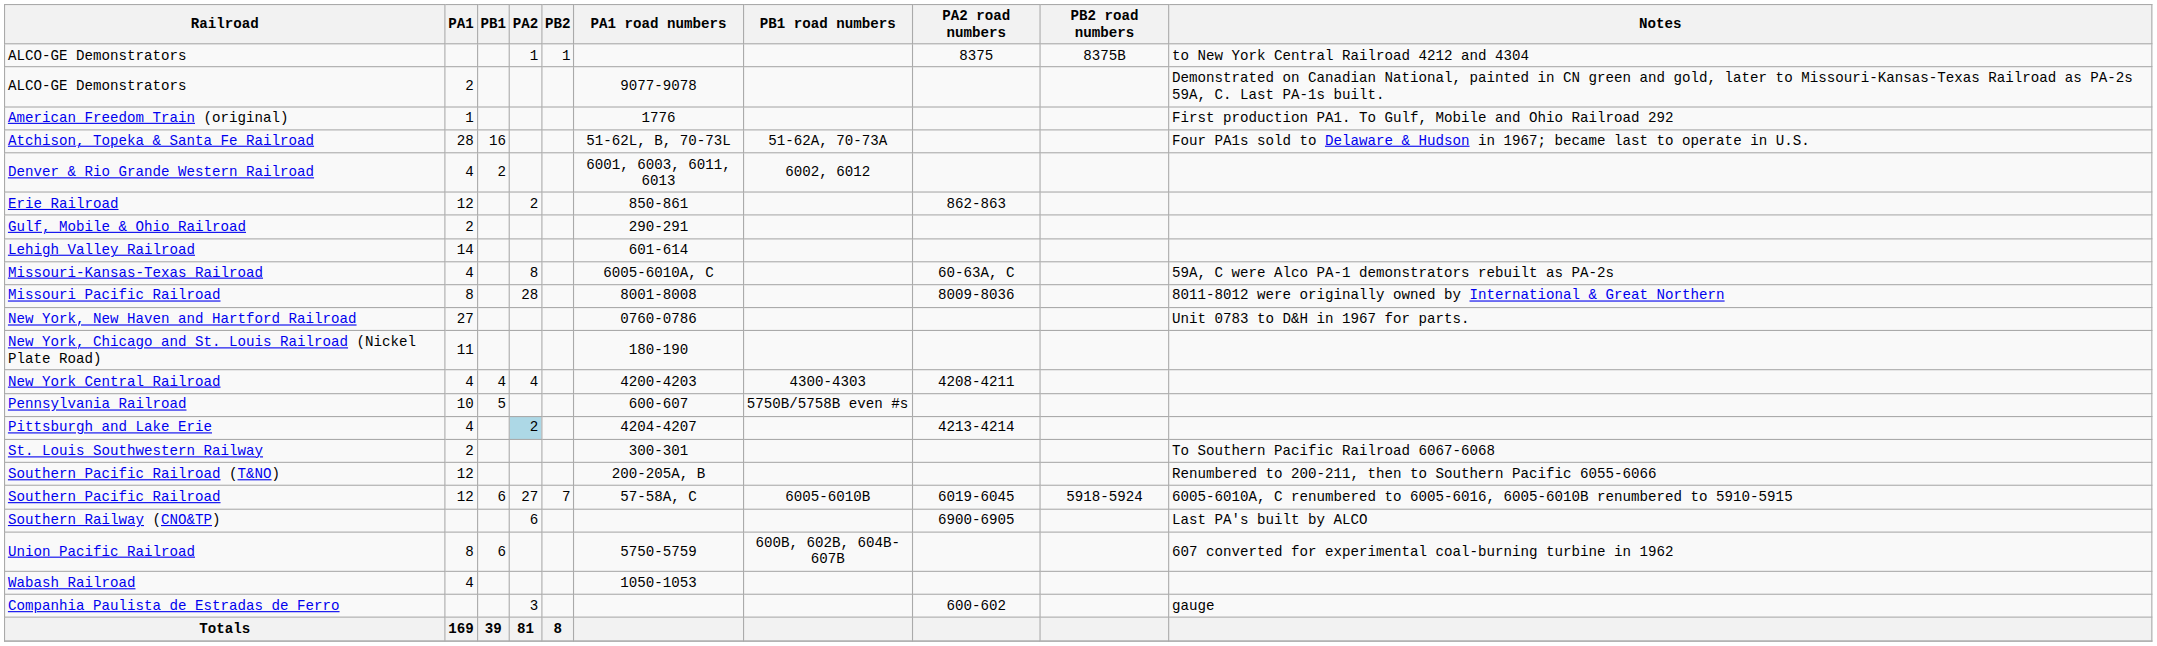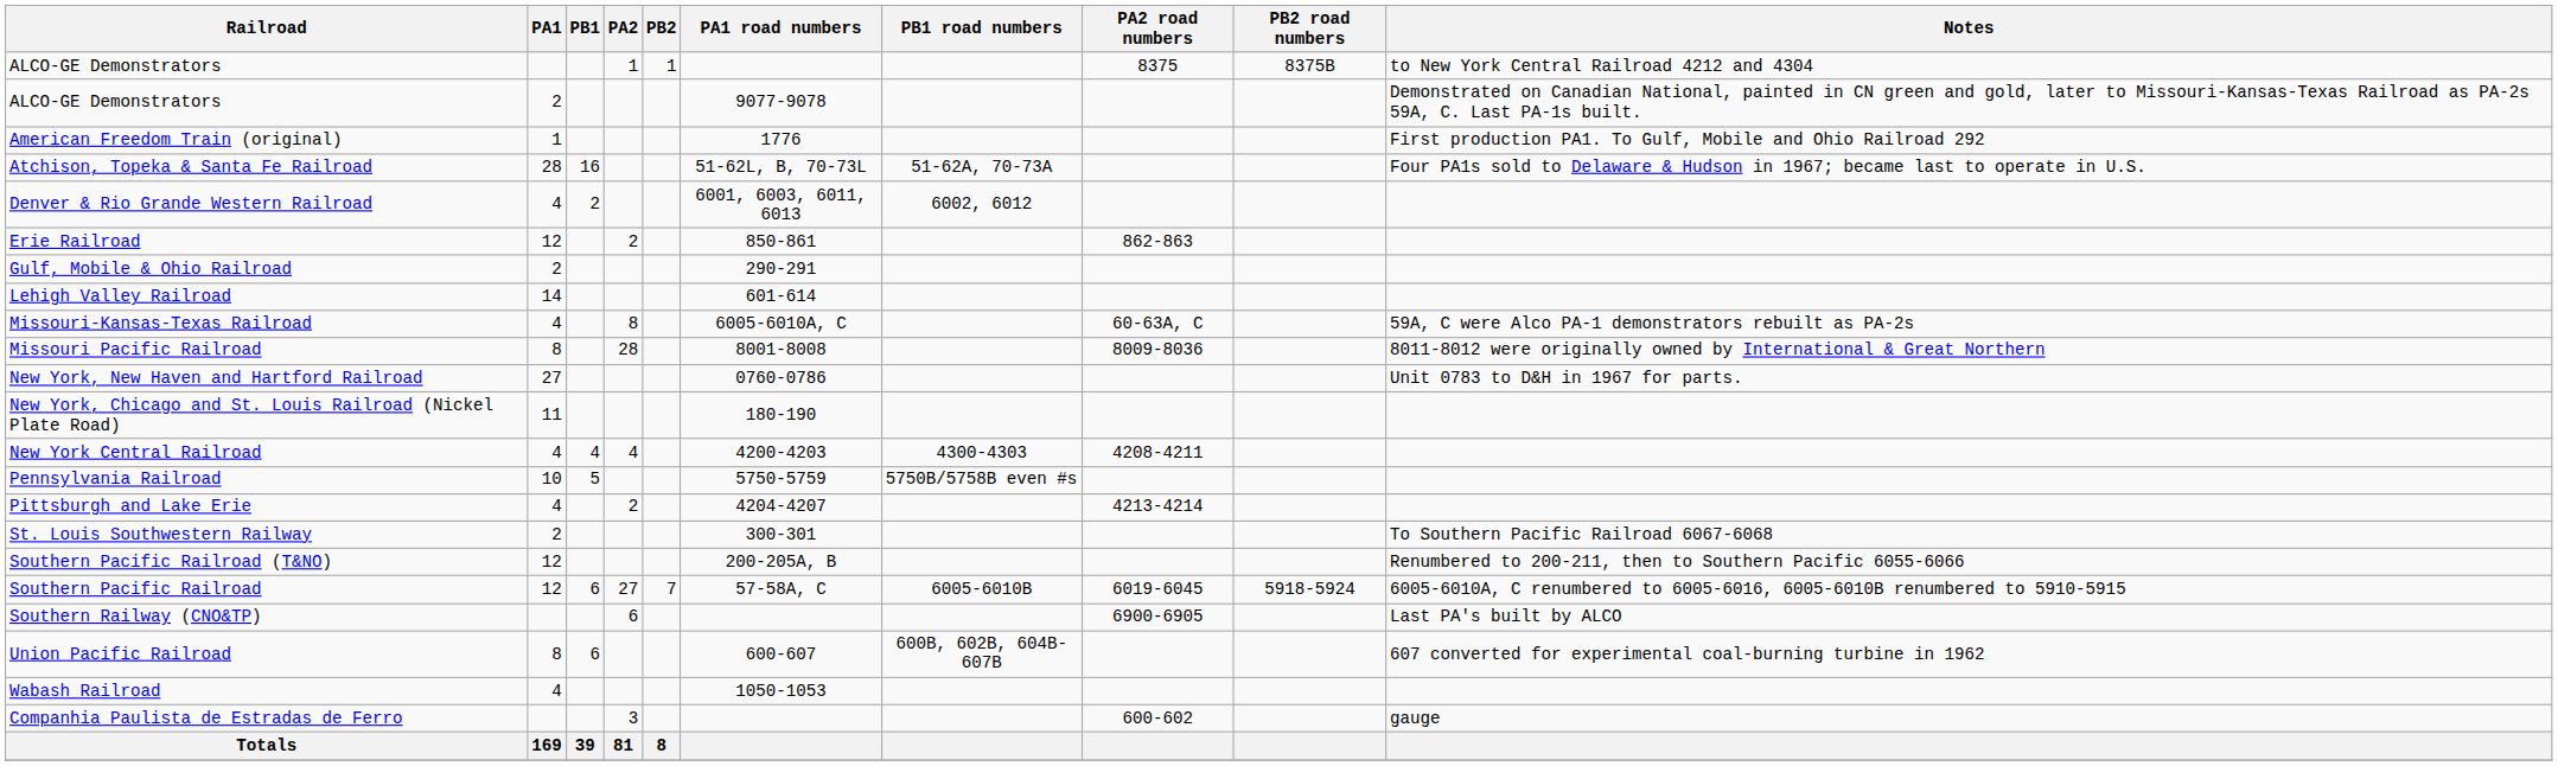Pennsylvania Railroad | PA1 road numbers: 600-607 -> 5750-5759
Pittsburgh and Lake Erie | PA2: lightblue background -> no background
Union Pacific Railroad | PA1 road numbers: 5750-5759 -> 600-607
